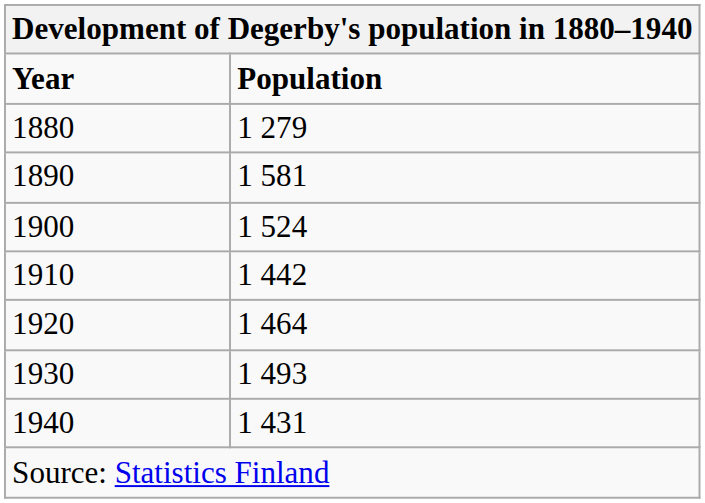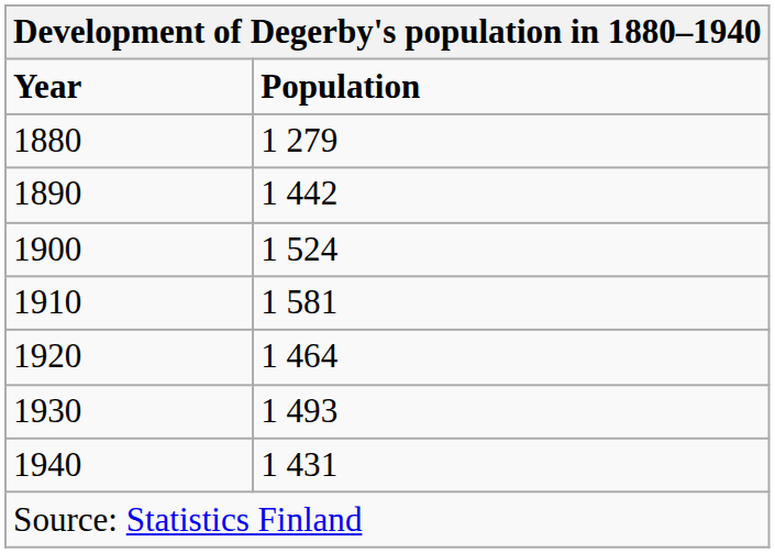1890 | Population: 1 581 -> 1 442
1910 | Population: 1 442 -> 1 581
